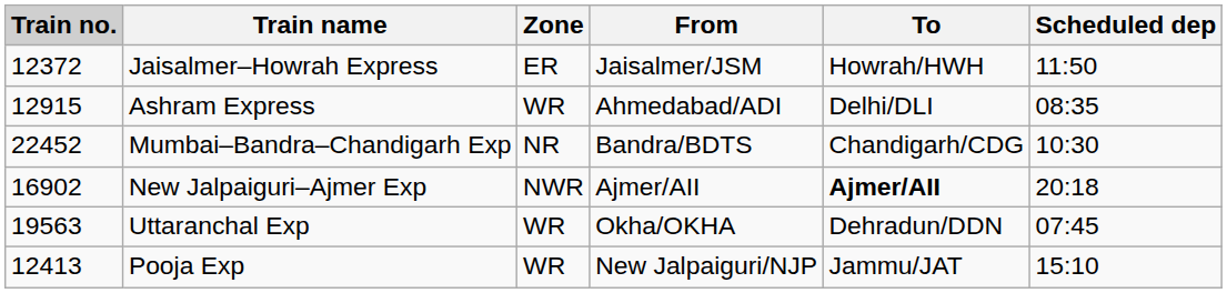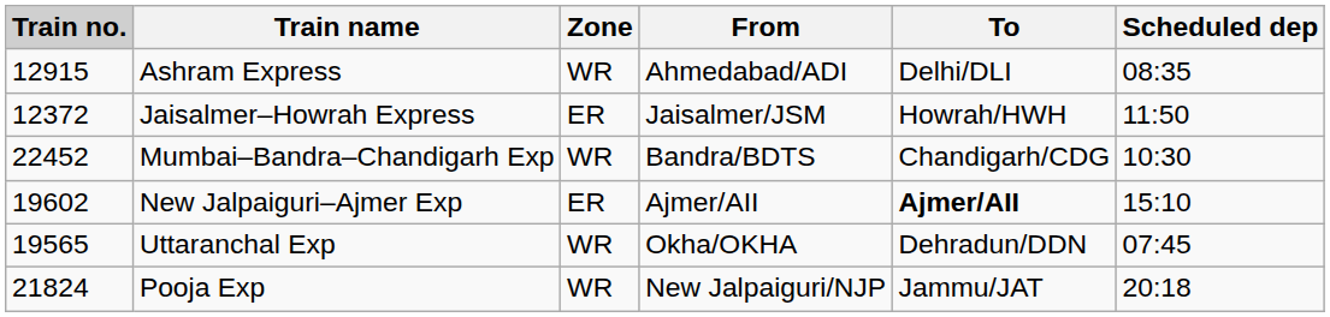rows swapped: Ashram Express <-> Jaisalmer–Howrah Express
Mumbai–Bandra–Chandigarh Exp | Zone: NR -> WR
New Jalpaiguri–Ajmer Exp | Train no.: 16902 -> 19602
New Jalpaiguri–Ajmer Exp | Zone: NWR -> ER
New Jalpaiguri–Ajmer Exp | Scheduled dep: 20:18 -> 15:10
Uttaranchal Exp | Train no.: 19563 -> 19565
Pooja Exp | Train no.: 12413 -> 21824
Pooja Exp | Scheduled dep: 15:10 -> 20:18
